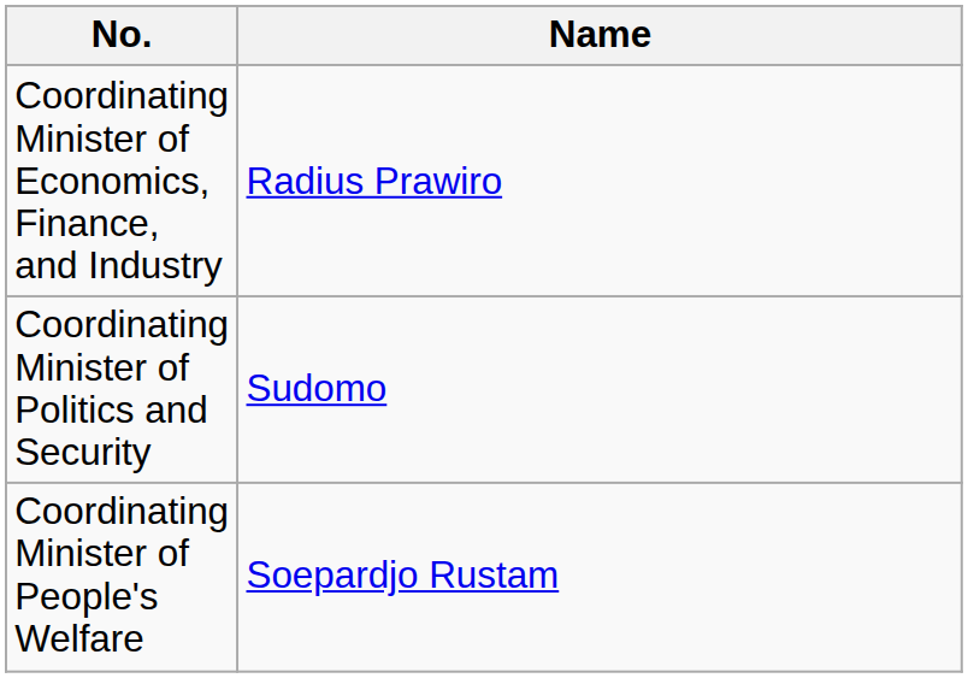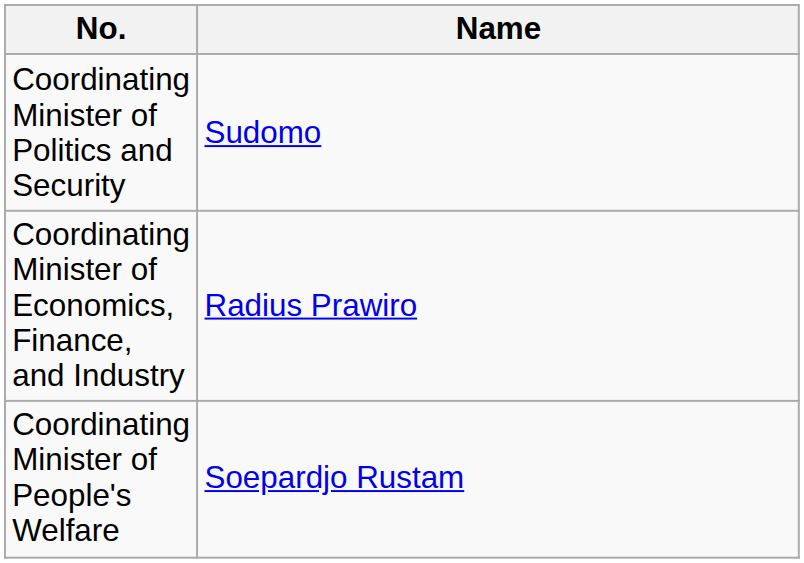rows swapped: Coordinating Minister of Politics and Security <-> Coordinating Minister of Economics, Finance, and Industry
